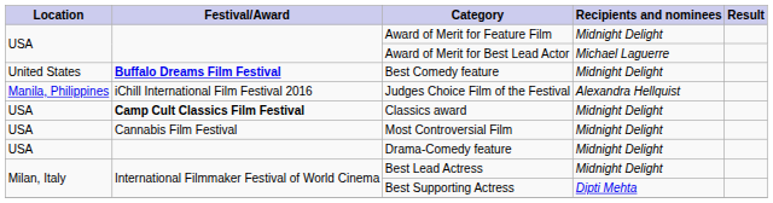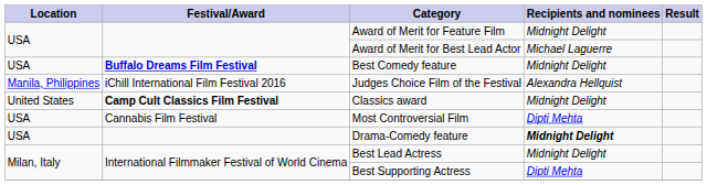Best Comedy feature | Location: United States -> USA
Classics award | Location: USA -> United States
Most Controversial Film | Recipients and nominees: Midnight Delight -> Dipti Mehta
Drama-Comedy feature | Recipients and nominees: normal -> bold
